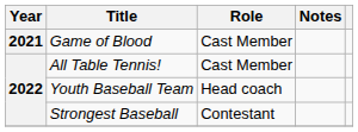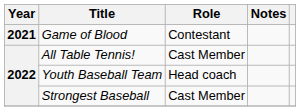Game of Blood | Role: Cast Member -> Contestant
Strongest Baseball | Role: Contestant -> Cast Member
